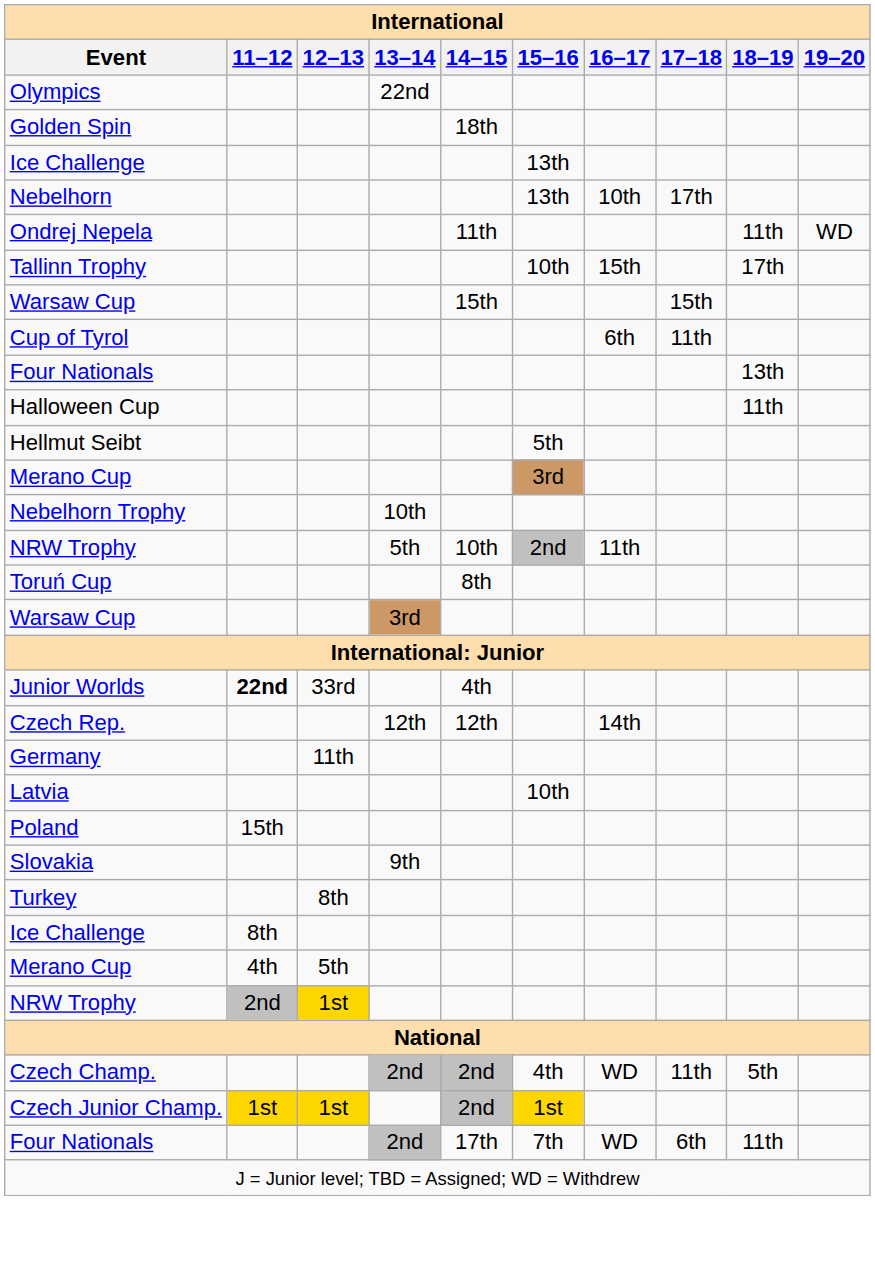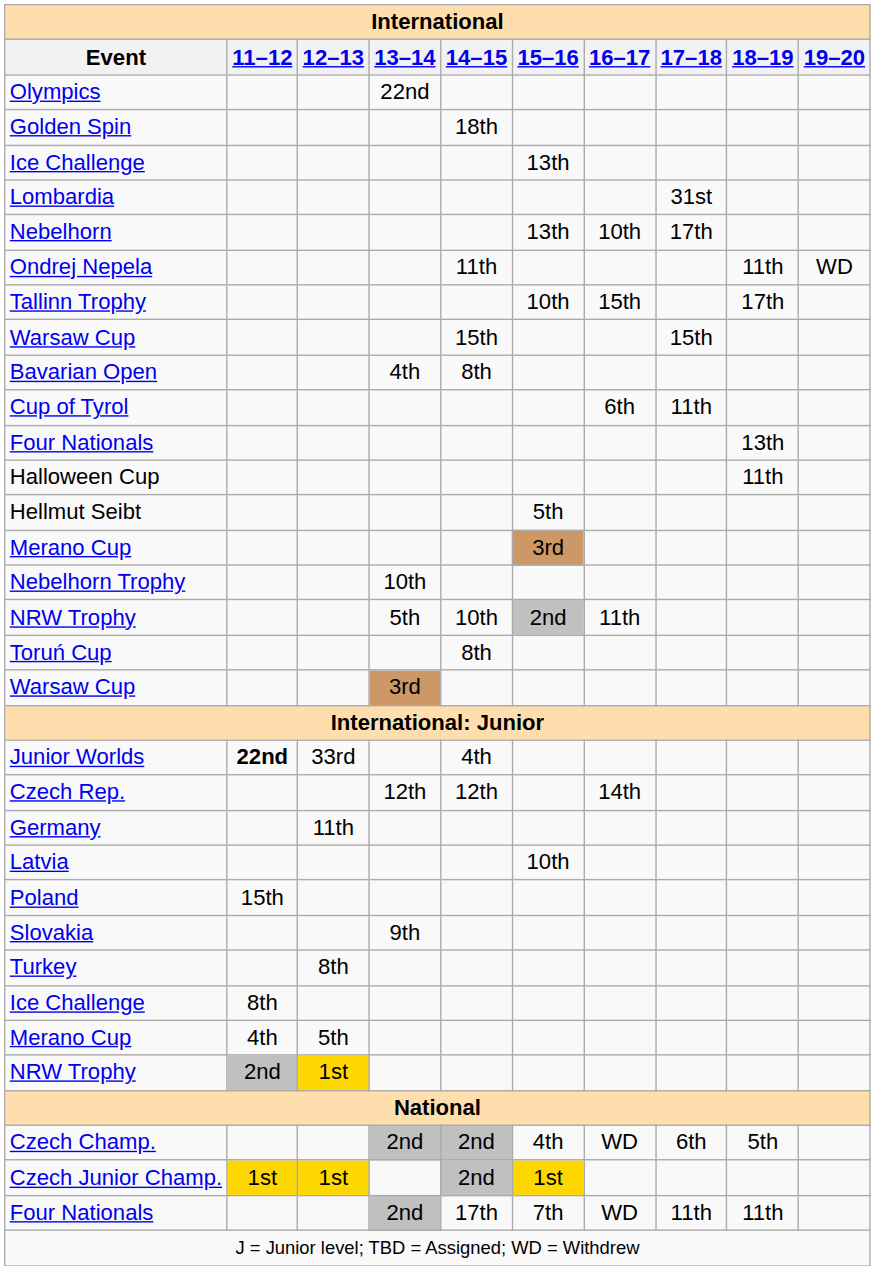+ row: Lombardia | 31st
+ row: Bavarian Open | 4th | 8th
Czech Champ. | 17–18: 11th -> 6th
Four Nationals / 2nd | 17–18: 6th -> 11th
